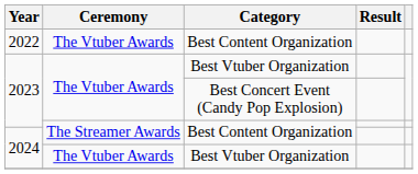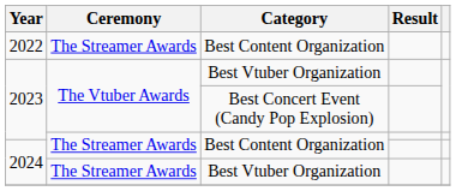2022 | Ceremony: The Vtuber Awards -> The Streamer Awards
2024 / Best Vtuber Organization | Ceremony: The Vtuber Awards -> The Streamer Awards
